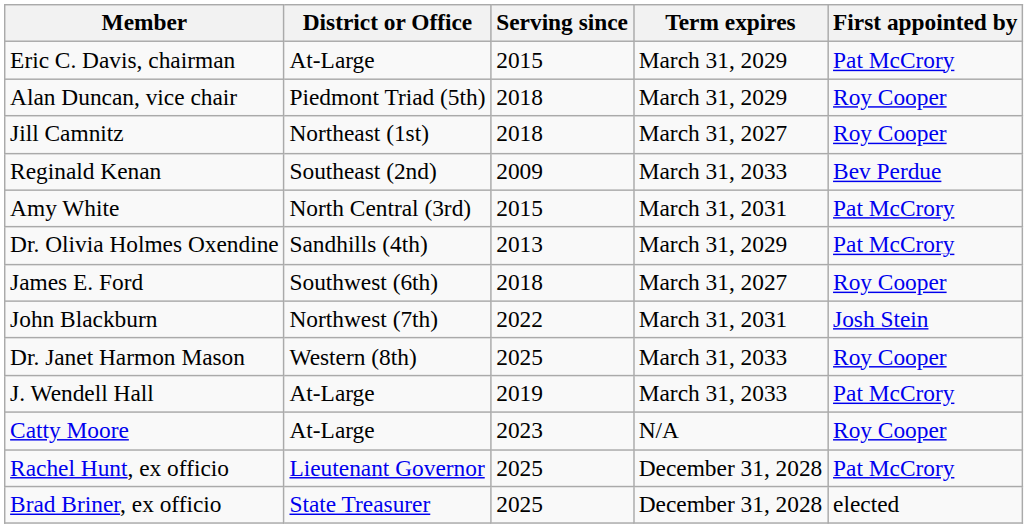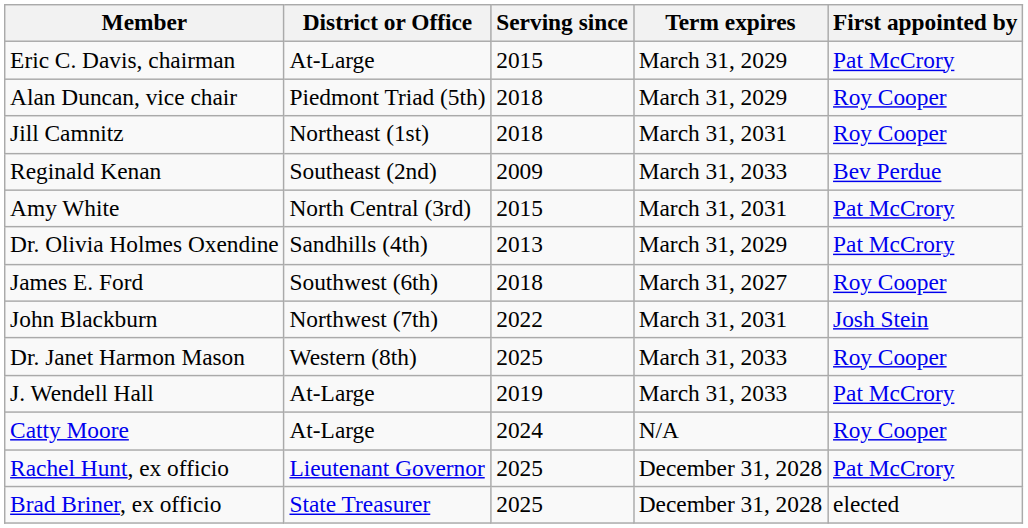Jill Camnitz | Term expires: March 31, 2027 -> March 31, 2031
Catty Moore | Serving since: 2023 -> 2024
